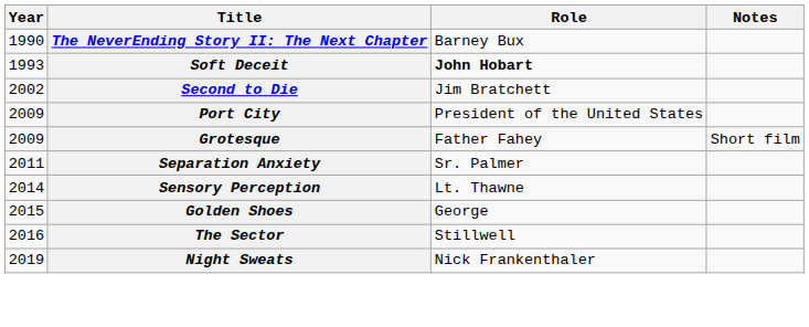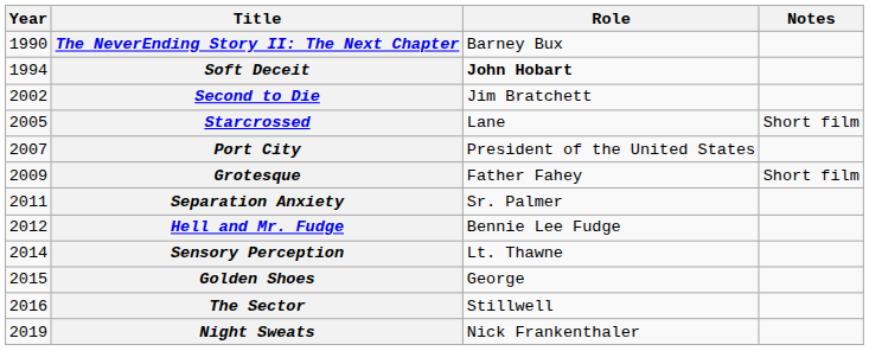Soft Deceit | Year: 1993 -> 1994
+ row: 2005 | Starcrossed | Lane | Short film
Port City | Year: 2009 -> 2007
+ row: 2012 | Hell and Mr. Fudge | Bennie Lee Fudge
